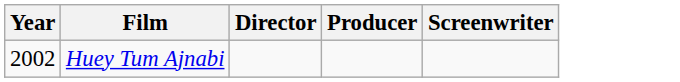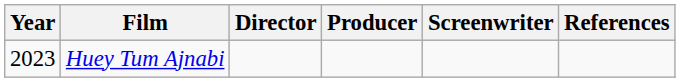+ column: References
Huey Tum Ajnabi | Year: 2002 -> 2023
